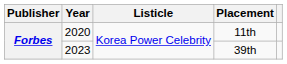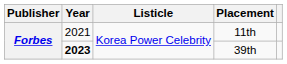11th | Year: 2020 -> 2021
39th | Year: normal -> bold
